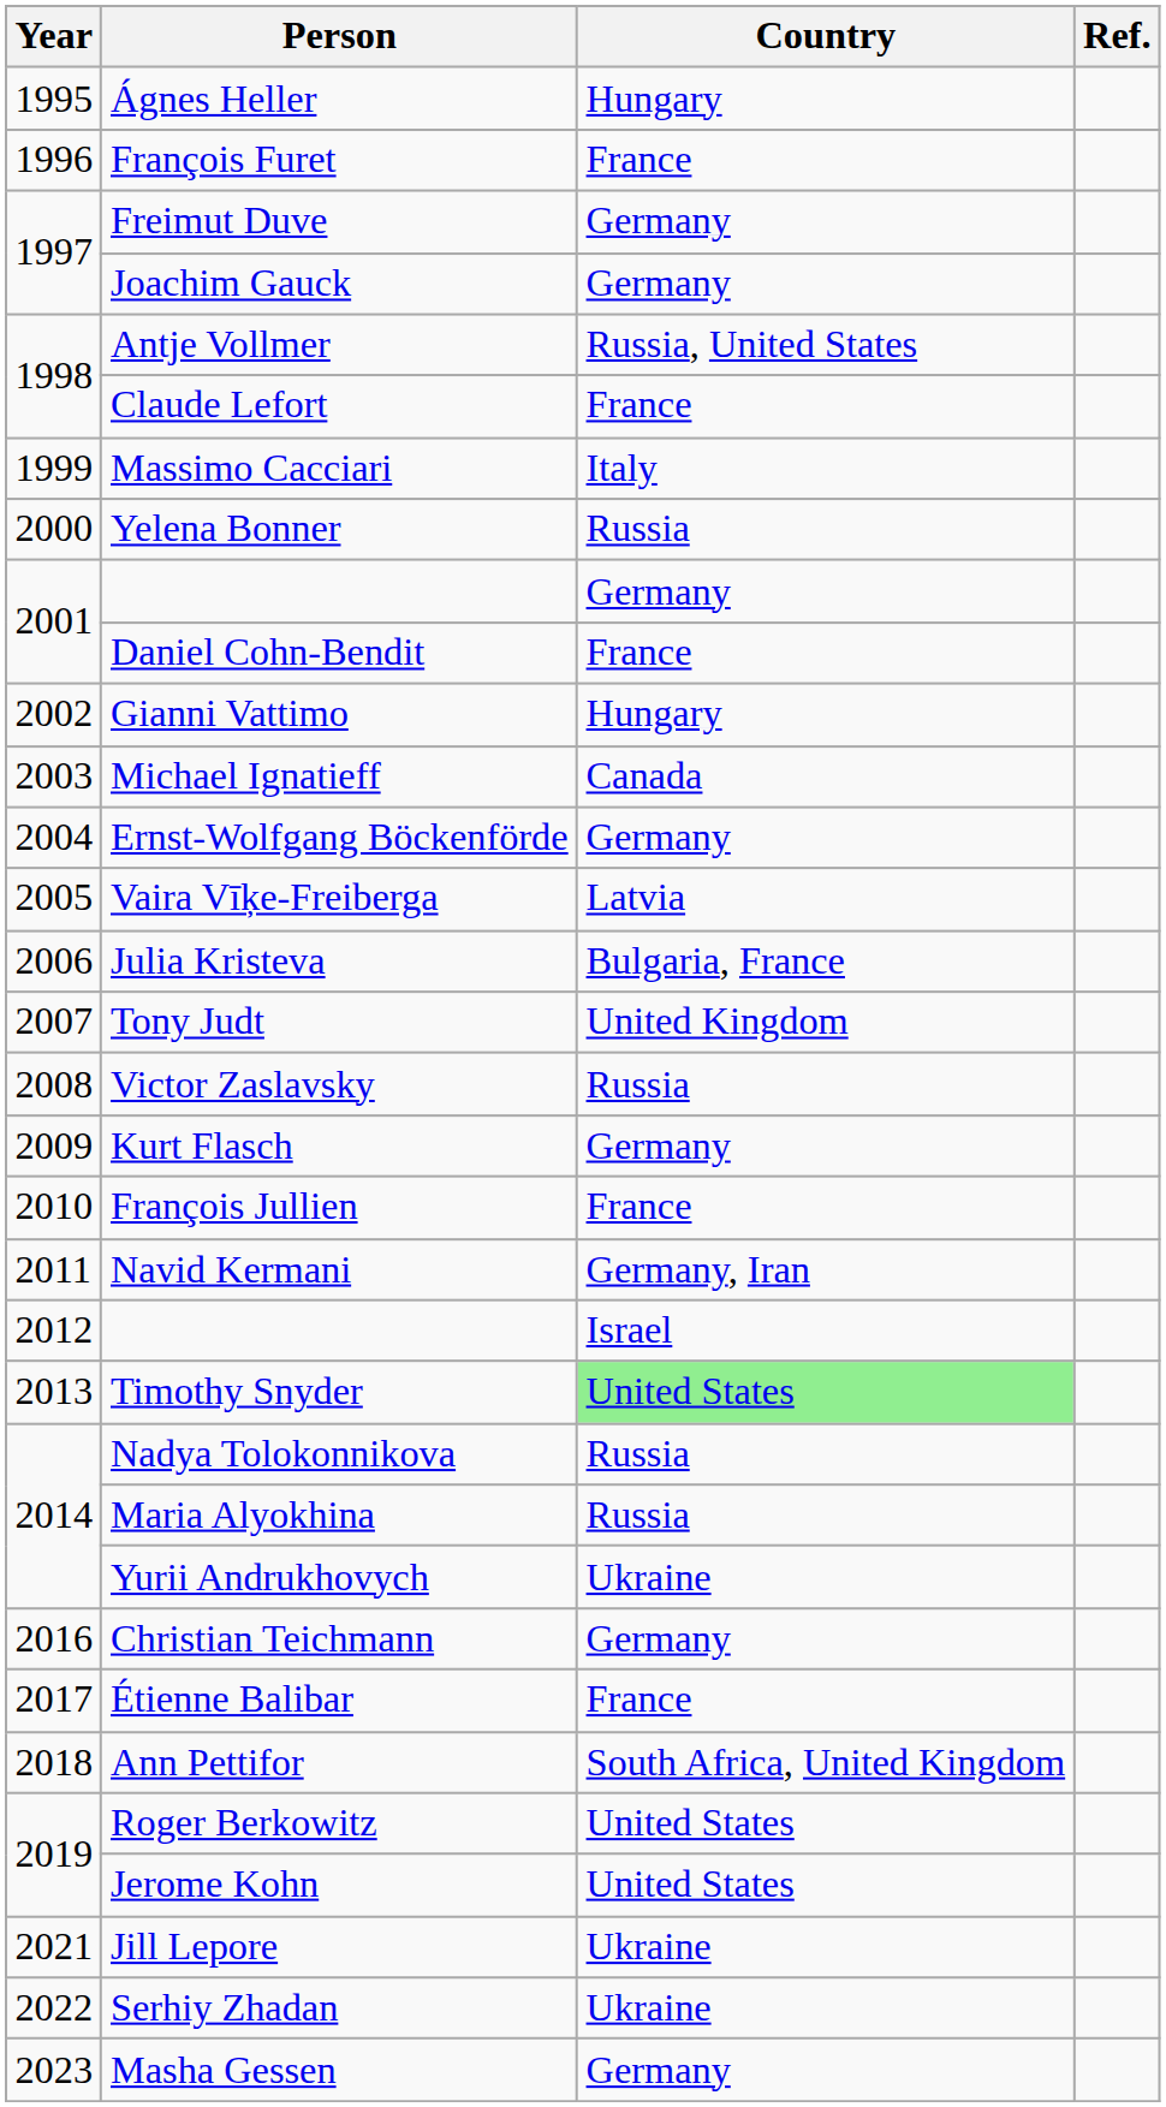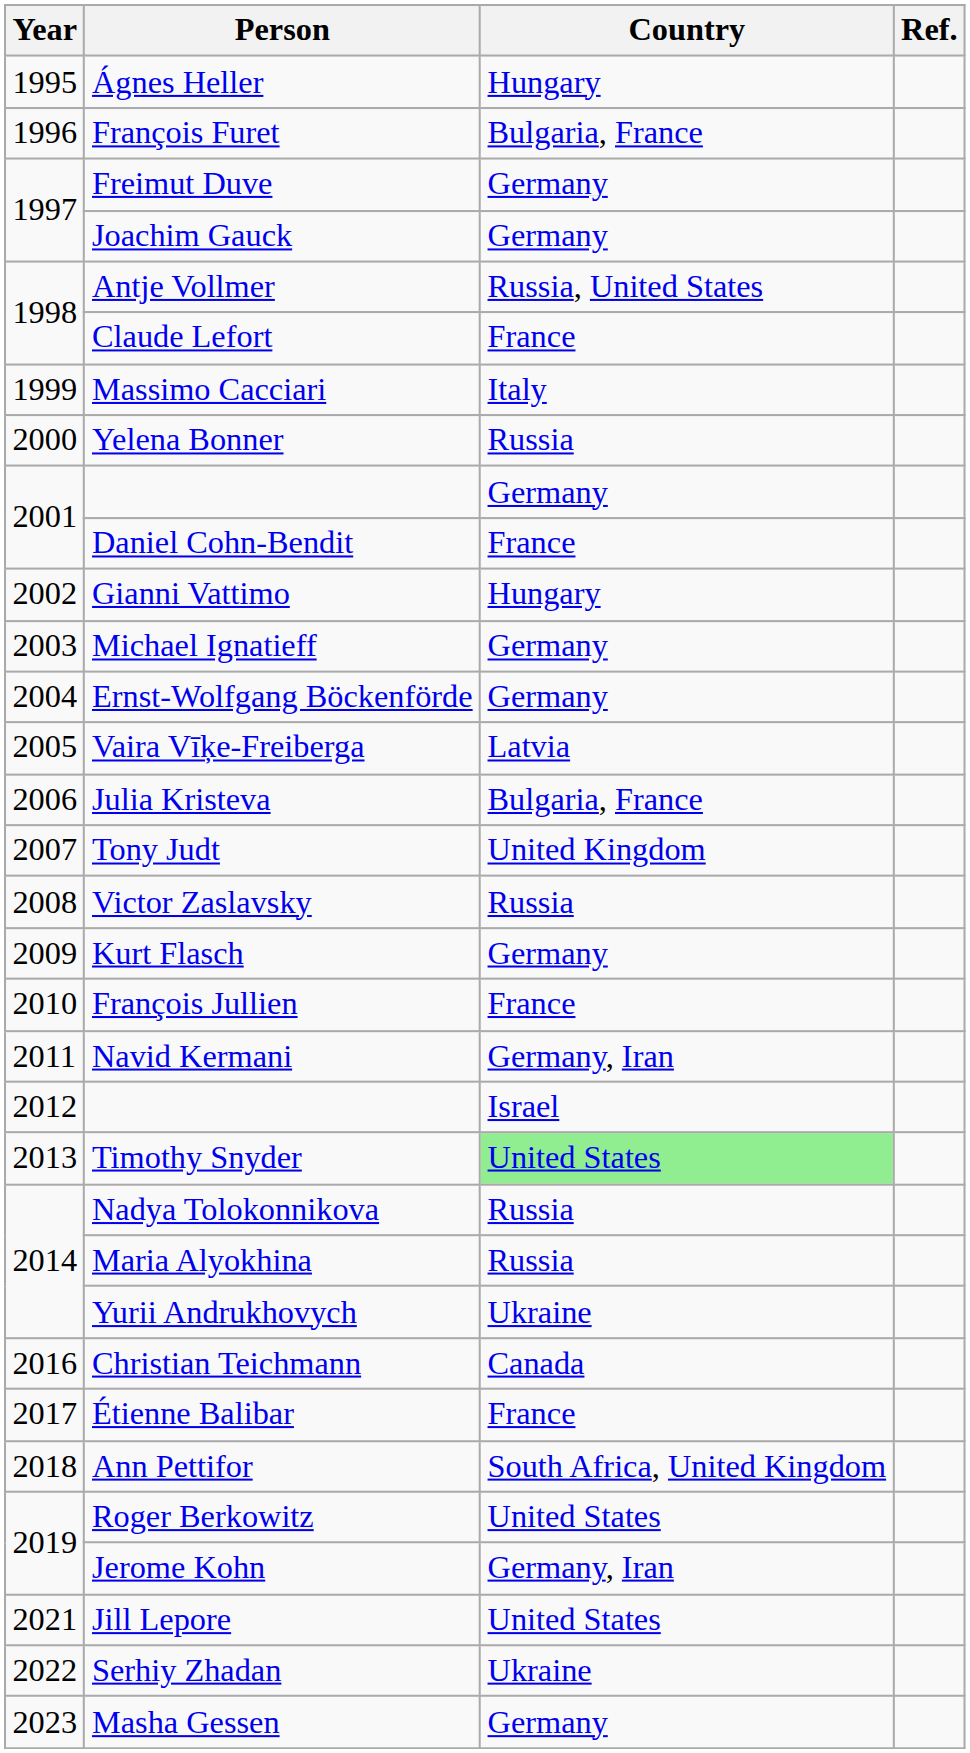François Furet | Country: France -> Bulgaria, France
Michael Ignatieff | Country: Canada -> Germany
Christian Teichmann | Country: Germany -> Canada
Jerome Kohn | Country: United States -> Germany, Iran
Jill Lepore | Country: Ukraine -> United States
